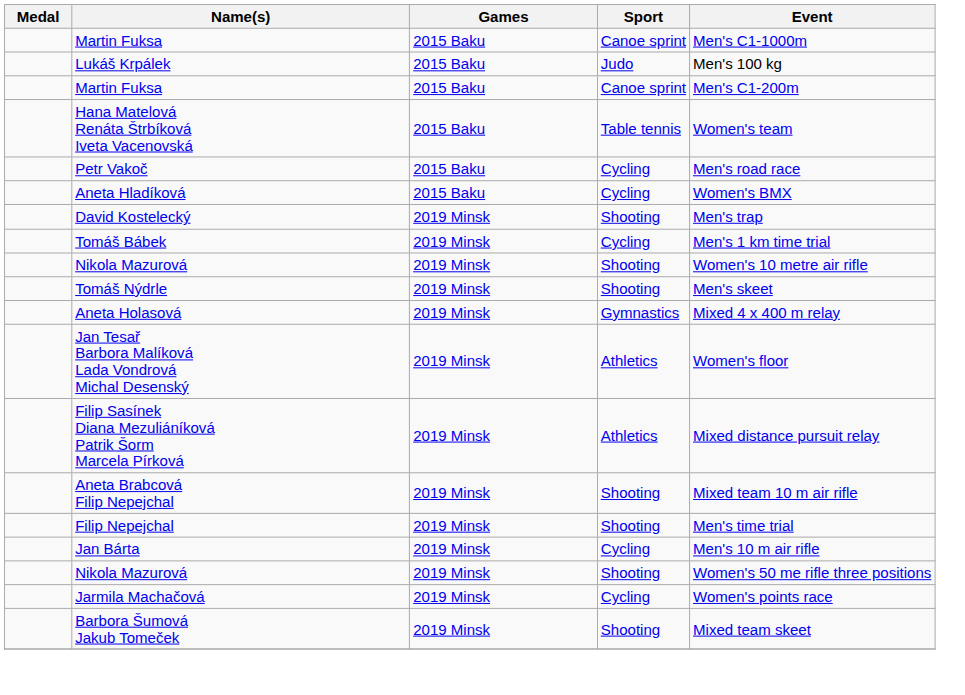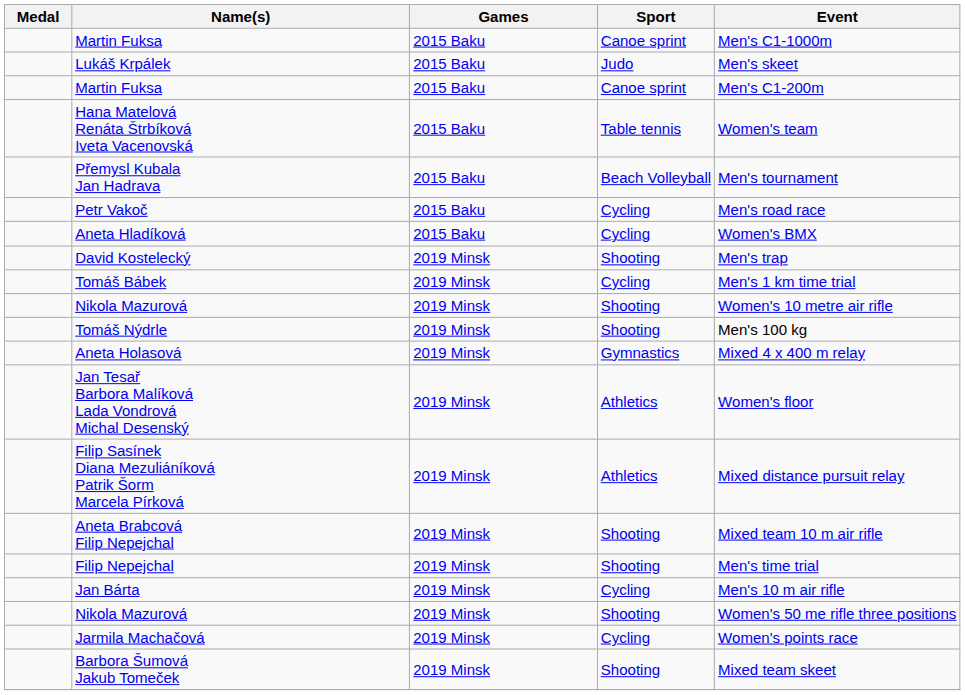Lukáš Krpálek | Event: Men's 100 kg -> Men's skeet
+ row: Přemysl Kubala Jan Hadrava | 2015 Baku | Beach Volleyball | Men's tournament
Tomáš Nýdrle | Event: Men's skeet -> Men's 100 kg
